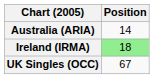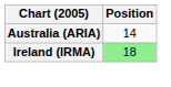- row: UK Singles (OCC) | 67
